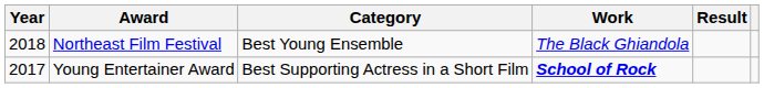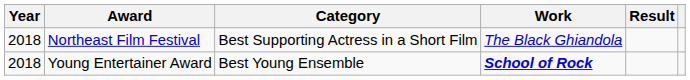Northeast Film Festival | Category: Best Young Ensemble -> Best Supporting Actress in a Short Film
Young Entertainer Award | Year: 2017 -> 2018
Young Entertainer Award | Category: Best Supporting Actress in a Short Film -> Best Young Ensemble
